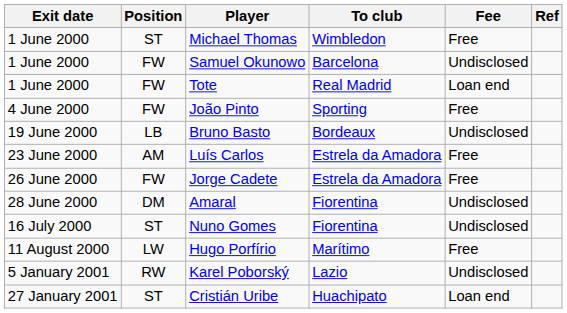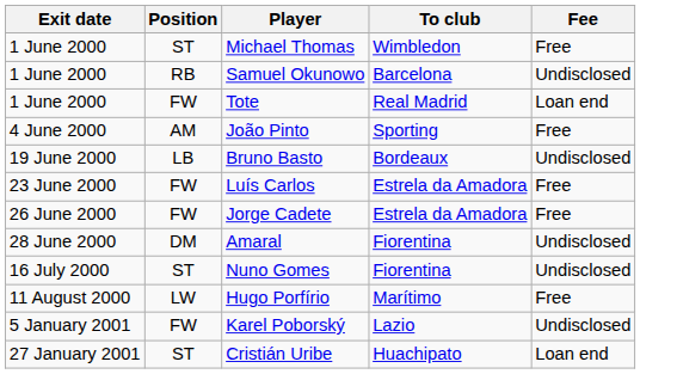- column: Ref
Samuel Okunowo | Position: FW -> RB
João Pinto | Position: FW -> AM
Luís Carlos | Position: AM -> FW
Karel Poborský | Position: RW -> FW
